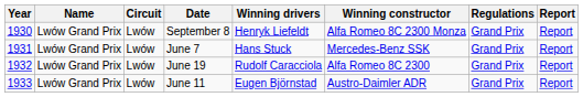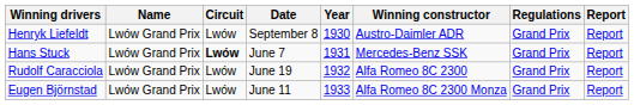columns swapped: Year <-> Winning drivers
September 8 | Winning constructor: Alfa Romeo 8C 2300 Monza -> Austro-Daimler ADR
June 7 | Circuit: normal -> bold
June 11 | Winning constructor: Austro-Daimler ADR -> Alfa Romeo 8C 2300 Monza
